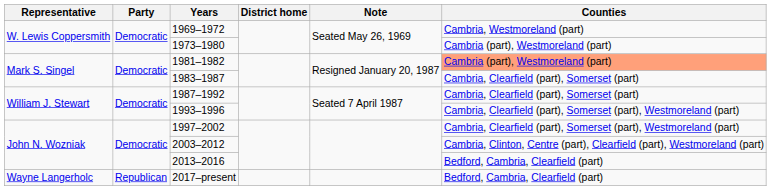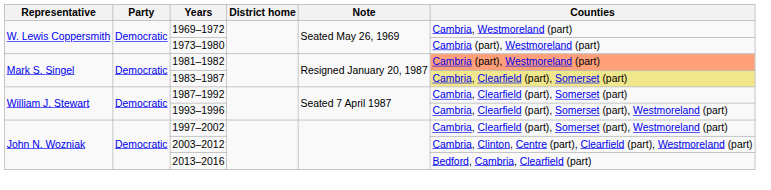1983–1987 | Counties: no background -> khaki background
- row: Wayne Langerholc | Republican | 2017–present | Bedford, Cambria, Clearfield (part)
